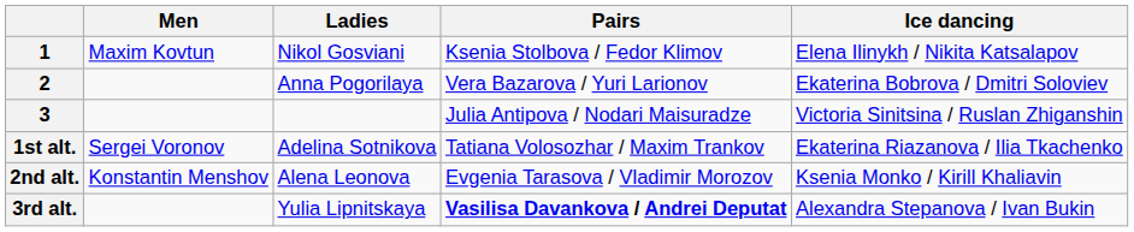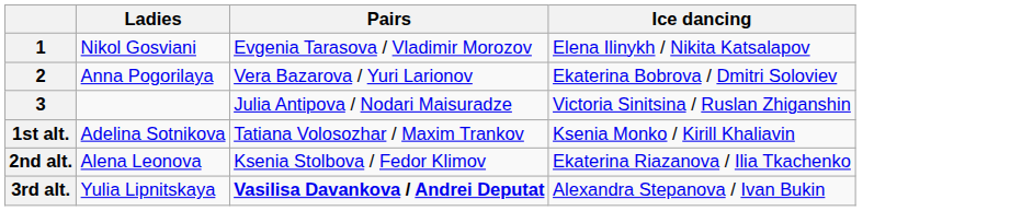- column: Men | Maxim Kovtun | Sergei Voronov | Konstantin Menshov
1 | Pairs: Ksenia Stolbova / Fedor Klimov -> Evgenia Tarasova / Vladimir Morozov
1st alt. | Ice dancing: Ekaterina Riazanova / Ilia Tkachenko -> Ksenia Monko / Kirill Khaliavin
2nd alt. | Pairs: Evgenia Tarasova / Vladimir Morozov -> Ksenia Stolbova / Fedor Klimov
2nd alt. | Ice dancing: Ksenia Monko / Kirill Khaliavin -> Ekaterina Riazanova / Ilia Tkachenko
